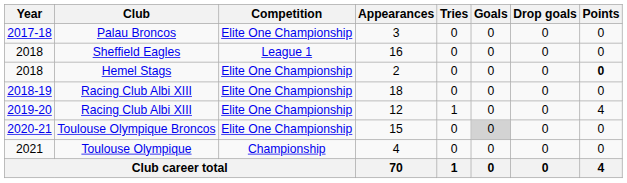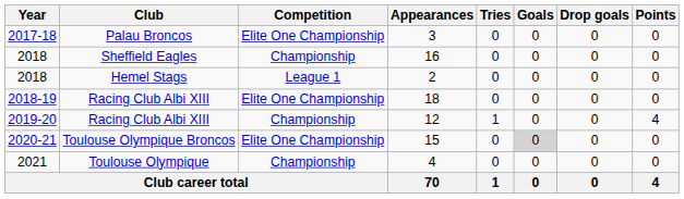16 | Competition: League 1 -> Championship
2 | Competition: Elite One Championship -> League 1
2 | Points: bold -> normal
12 | Competition: Elite One Championship -> Championship
